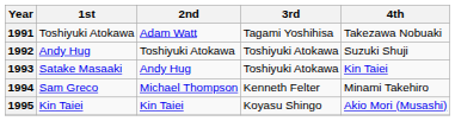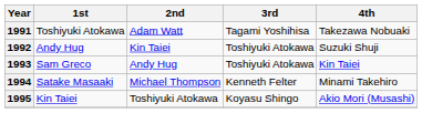1992 | 2nd: Toshiyuki Atokawa -> Kin Taiei
1993 | 1st: Satake Masaaki -> Sam Greco
1994 | 1st: Sam Greco -> Satake Masaaki
1995 | 2nd: Kin Taiei -> Toshiyuki Atokawa
